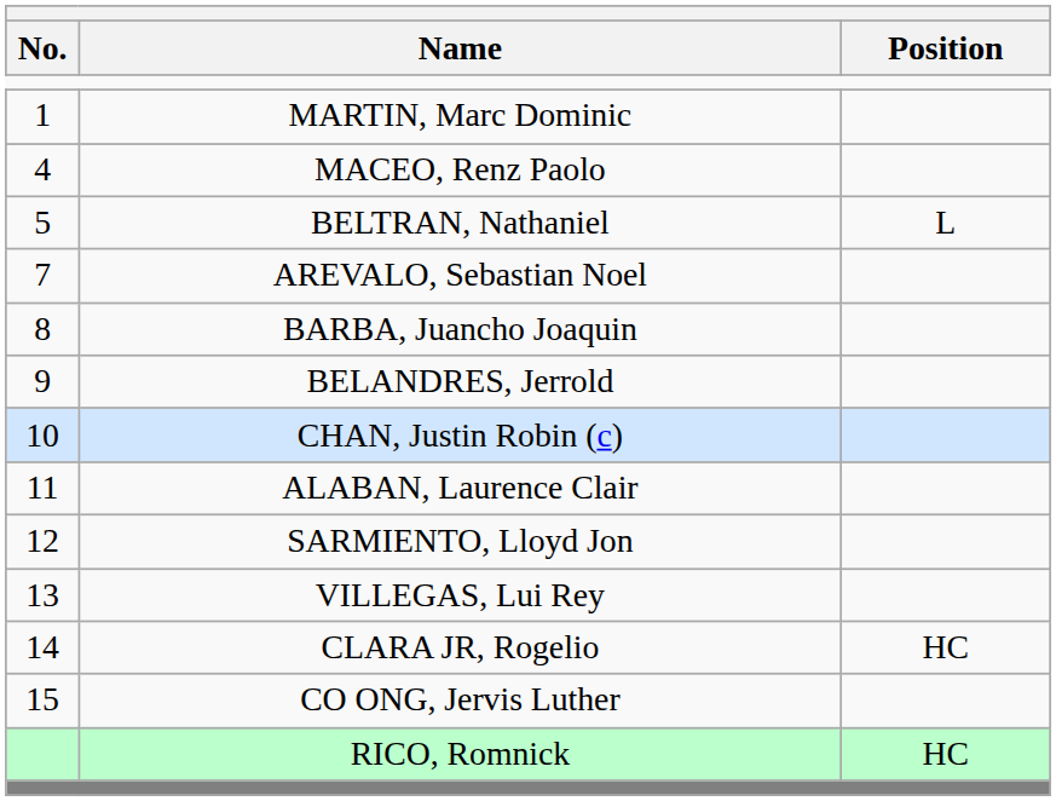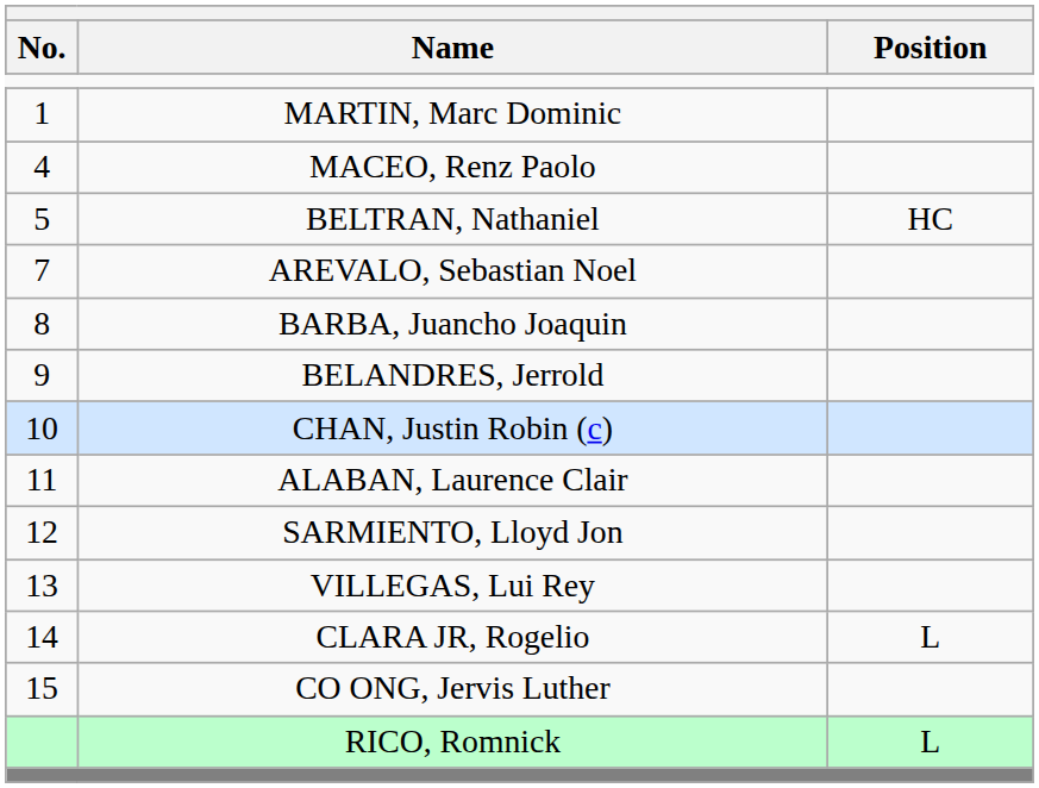BELTRAN, Nathaniel | Position: L -> HC
CLARA JR, Rogelio | Position: HC -> L
RICO, Romnick | Position: HC -> L
